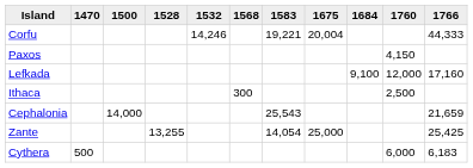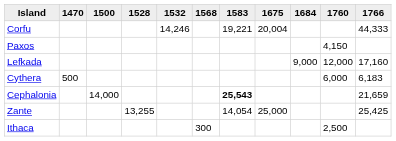Lefkada | 1684: 9,100 -> 9,000
rows swapped: Ithaca <-> Cythera
Cephalonia | 1583: normal -> bold
